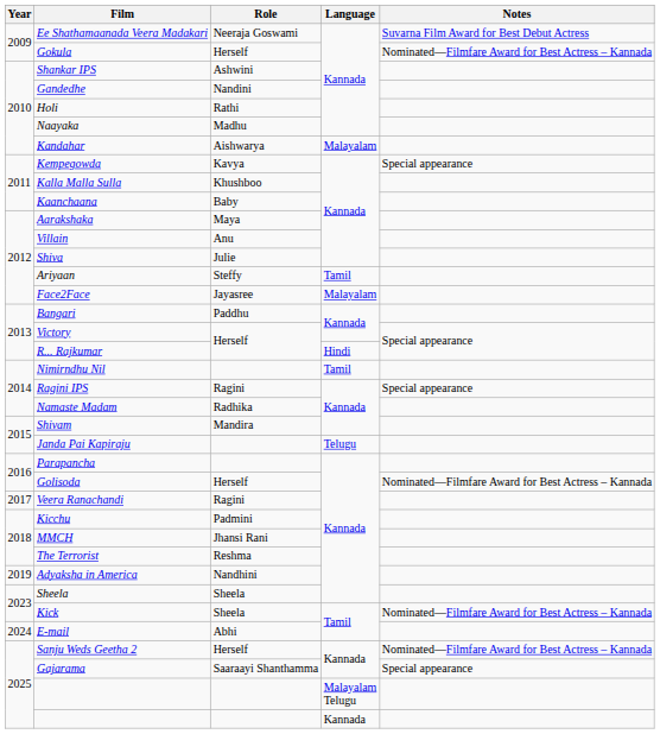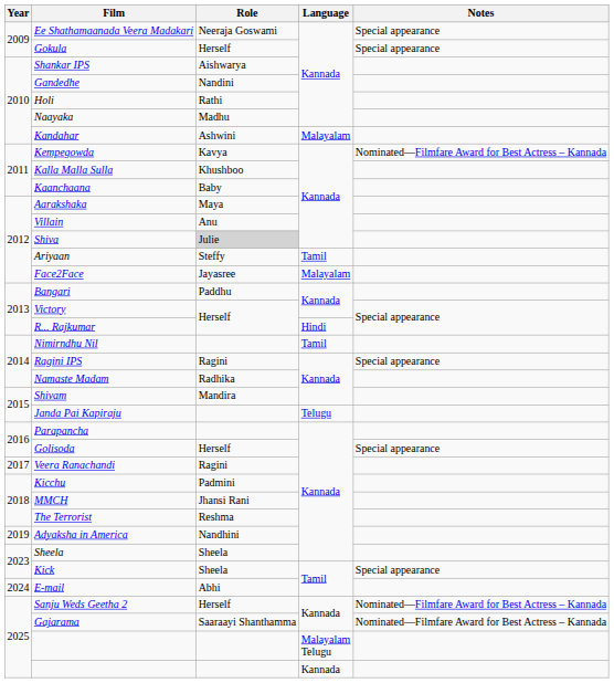Ee Shathamaanada Veera Madakari | Notes: Suvarna Film Award for Best Debut Actress -> Special appearance
Gokula | Notes: Nominated—Filmfare Award for Best Actress – Kannada -> Special appearance
Shankar IPS | Role: Ashwini -> Aishwarya
Kandahar | Role: Aishwarya -> Ashwini
Kempegowda | Notes: Special appearance -> Nominated—Filmfare Award for Best Actress – Kannada
Shiva | Role: no background -> lightgrey background
Golisoda | Notes: Nominated—Filmfare Award for Best Actress – Kannada -> Special appearance
Kick | Notes: Nominated—Filmfare Award for Best Actress – Kannada -> Special appearance
Gajarama | Notes: Special appearance -> Nominated—Filmfare Award for Best Actress – Kannada
